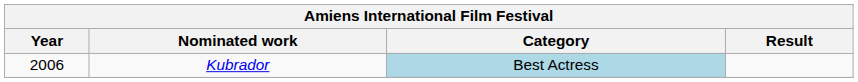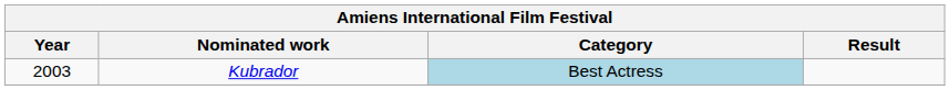Kubrador | Year: 2006 -> 2003
